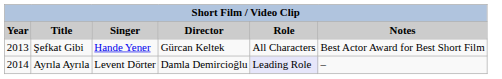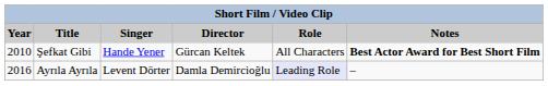Şefkat Gibi | Year: 2013 -> 2010
Şefkat Gibi | Notes: normal -> bold
Ayrıla Ayrıla | Year: 2014 -> 2016
